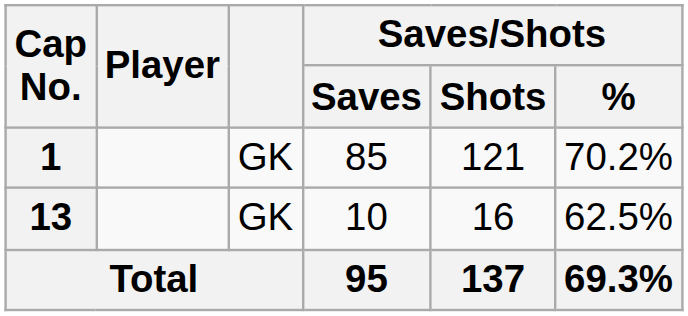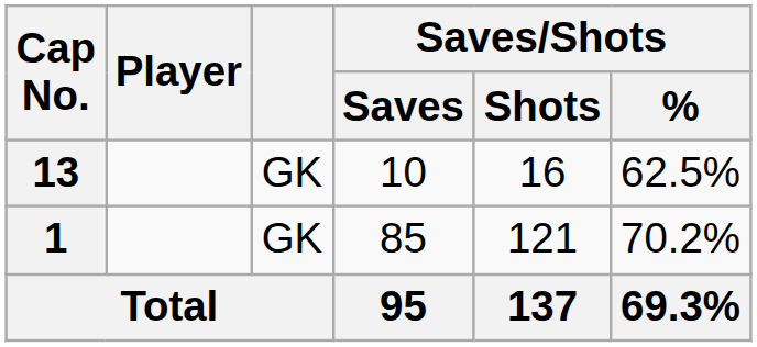rows swapped: 1 <-> 13
